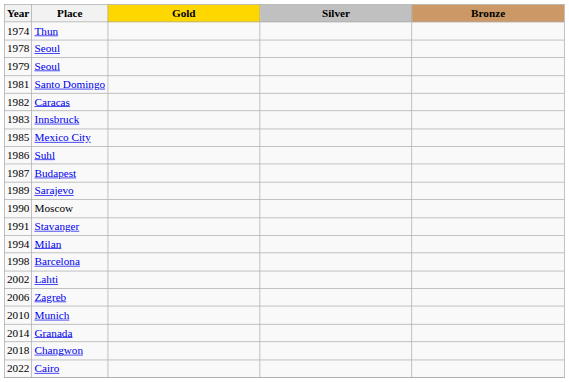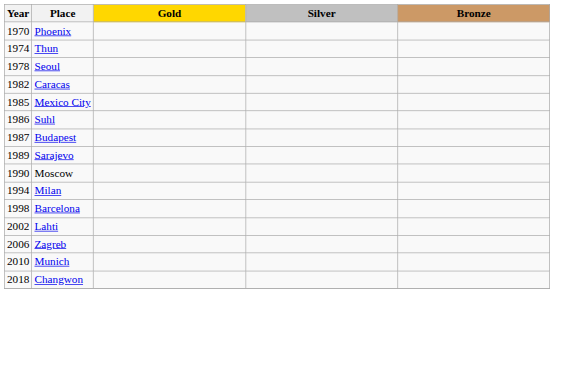+ row: 1970 | Phoenix
- row: 1979 | Seoul
- row: 1981 | Santo Domingo
- row: 1983 | Innsbruck
- row: 1991 | Stavanger
- row: 2014 | Granada
- row: 2022 | Cairo
